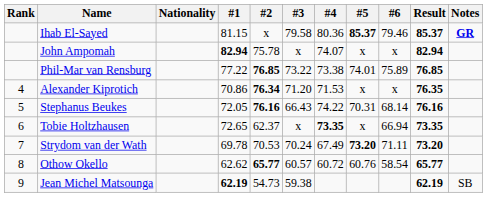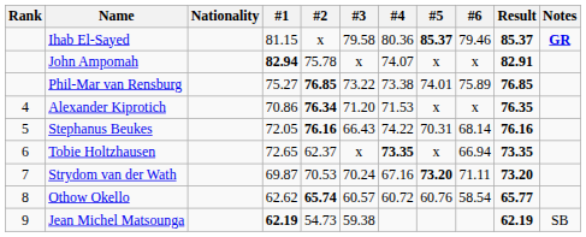John Ampomah | Result: 82.94 -> 82.91
Phil-Mar van Rensburg | #1: 77.22 -> 75.27
Strydom van der Wath | #1: 69.78 -> 69.87
Strydom van der Wath | #4: 67.49 -> 67.16
Othow Okello | #2: 65.77 -> 65.74
